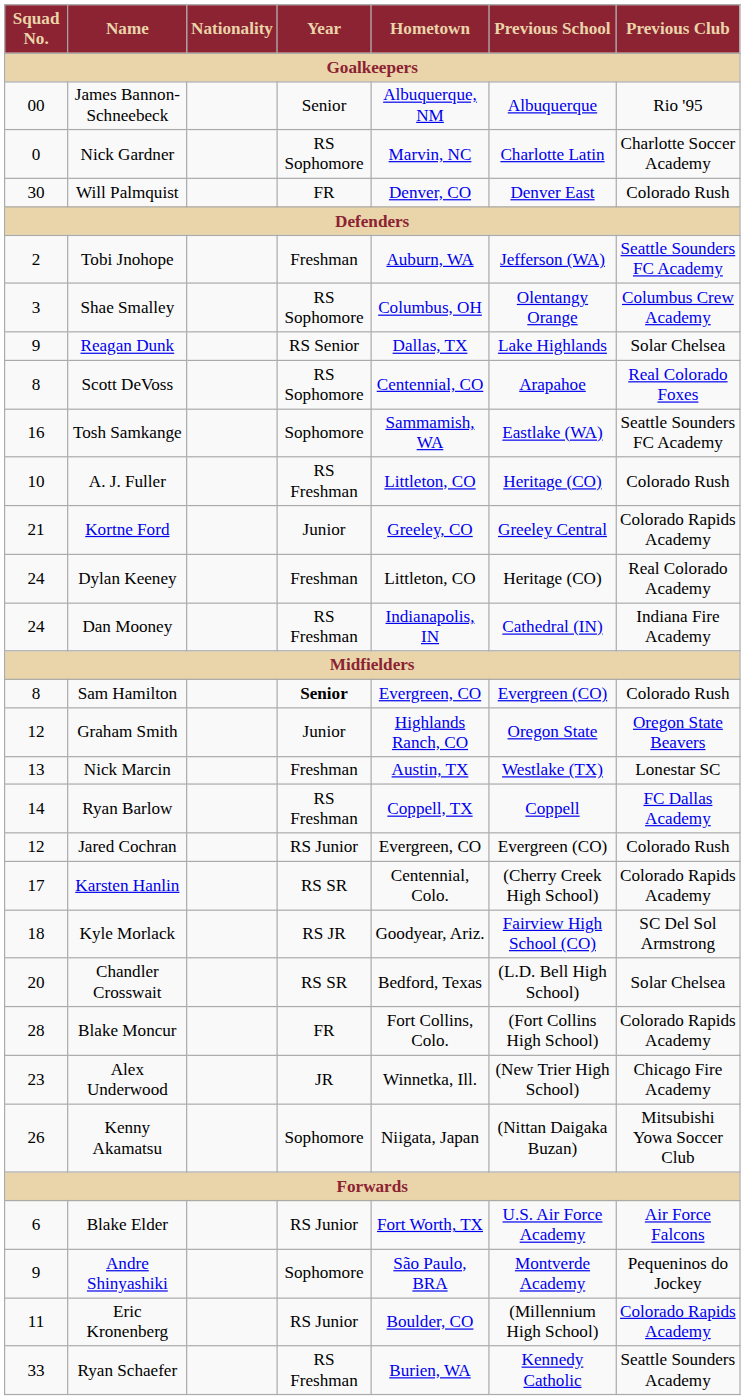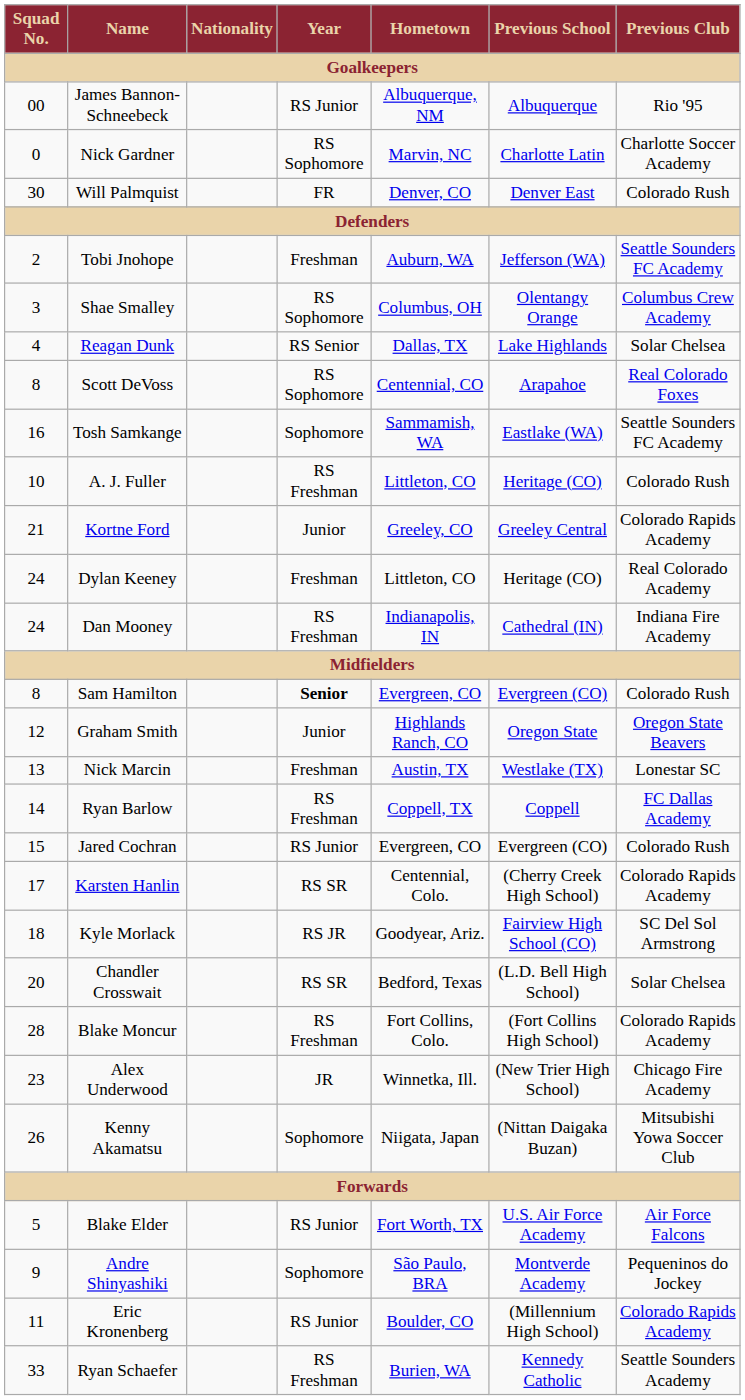James Bannon-Schneebeck | Year: Senior -> RS Junior
Reagan Dunk | Squad No.: 9 -> 4
Jared Cochran | Squad No.: 12 -> 15
Blake Moncur | Year: FR -> RS Freshman
Blake Elder | Squad No.: 6 -> 5
